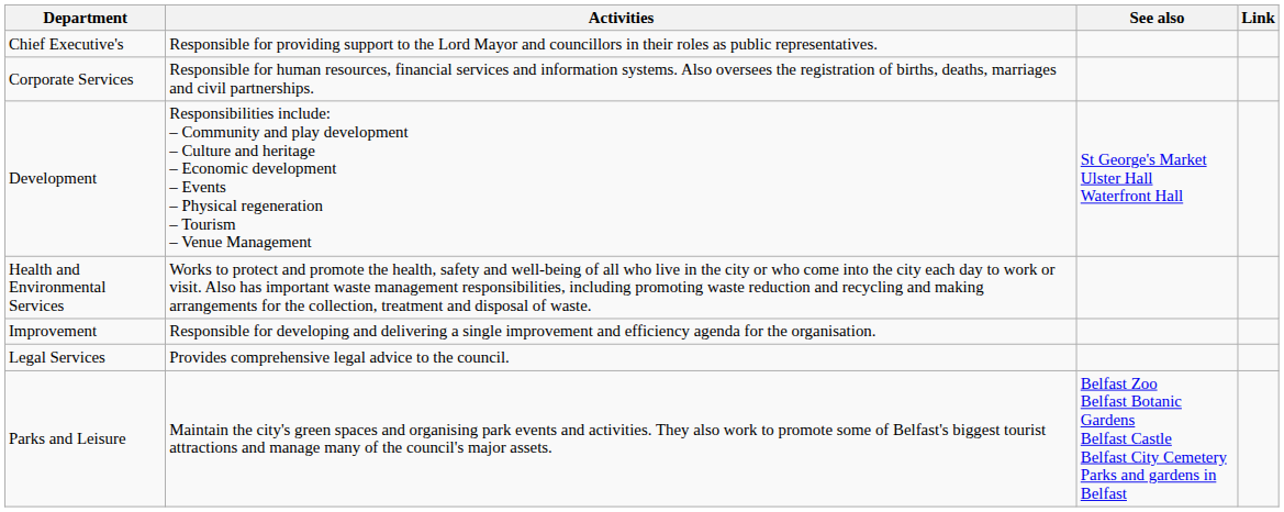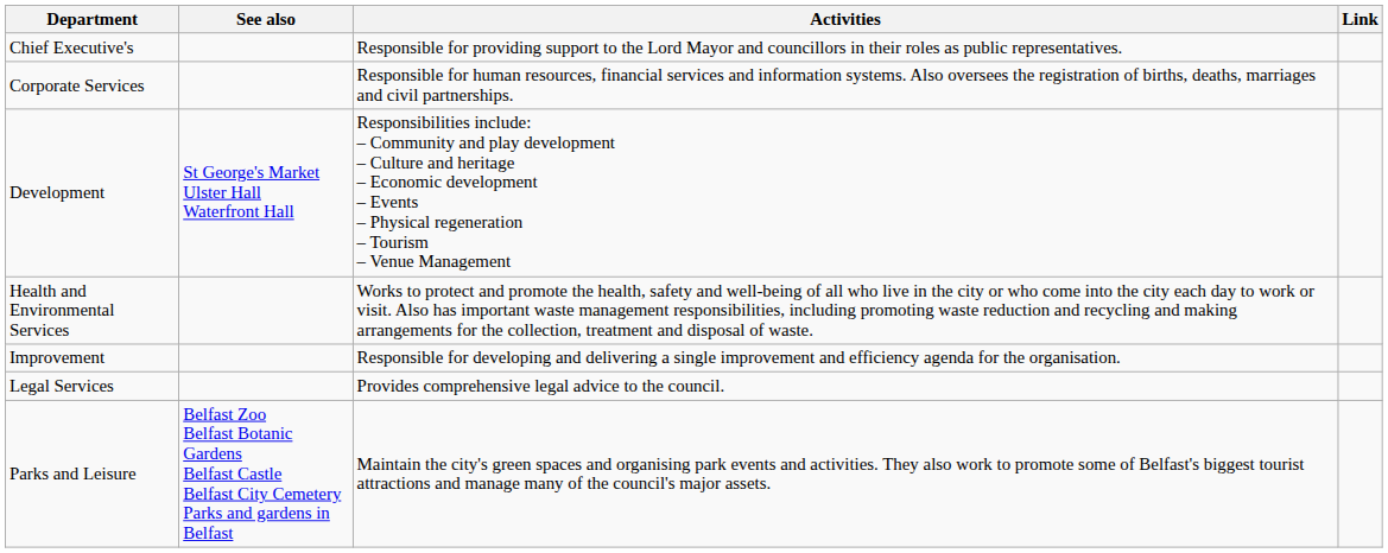columns swapped: Activities <-> See also
